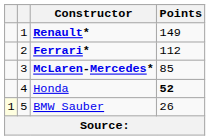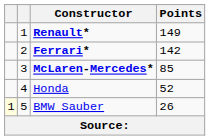Ferrari* | Points: 112 -> 142
Honda | Points: bold -> normal
